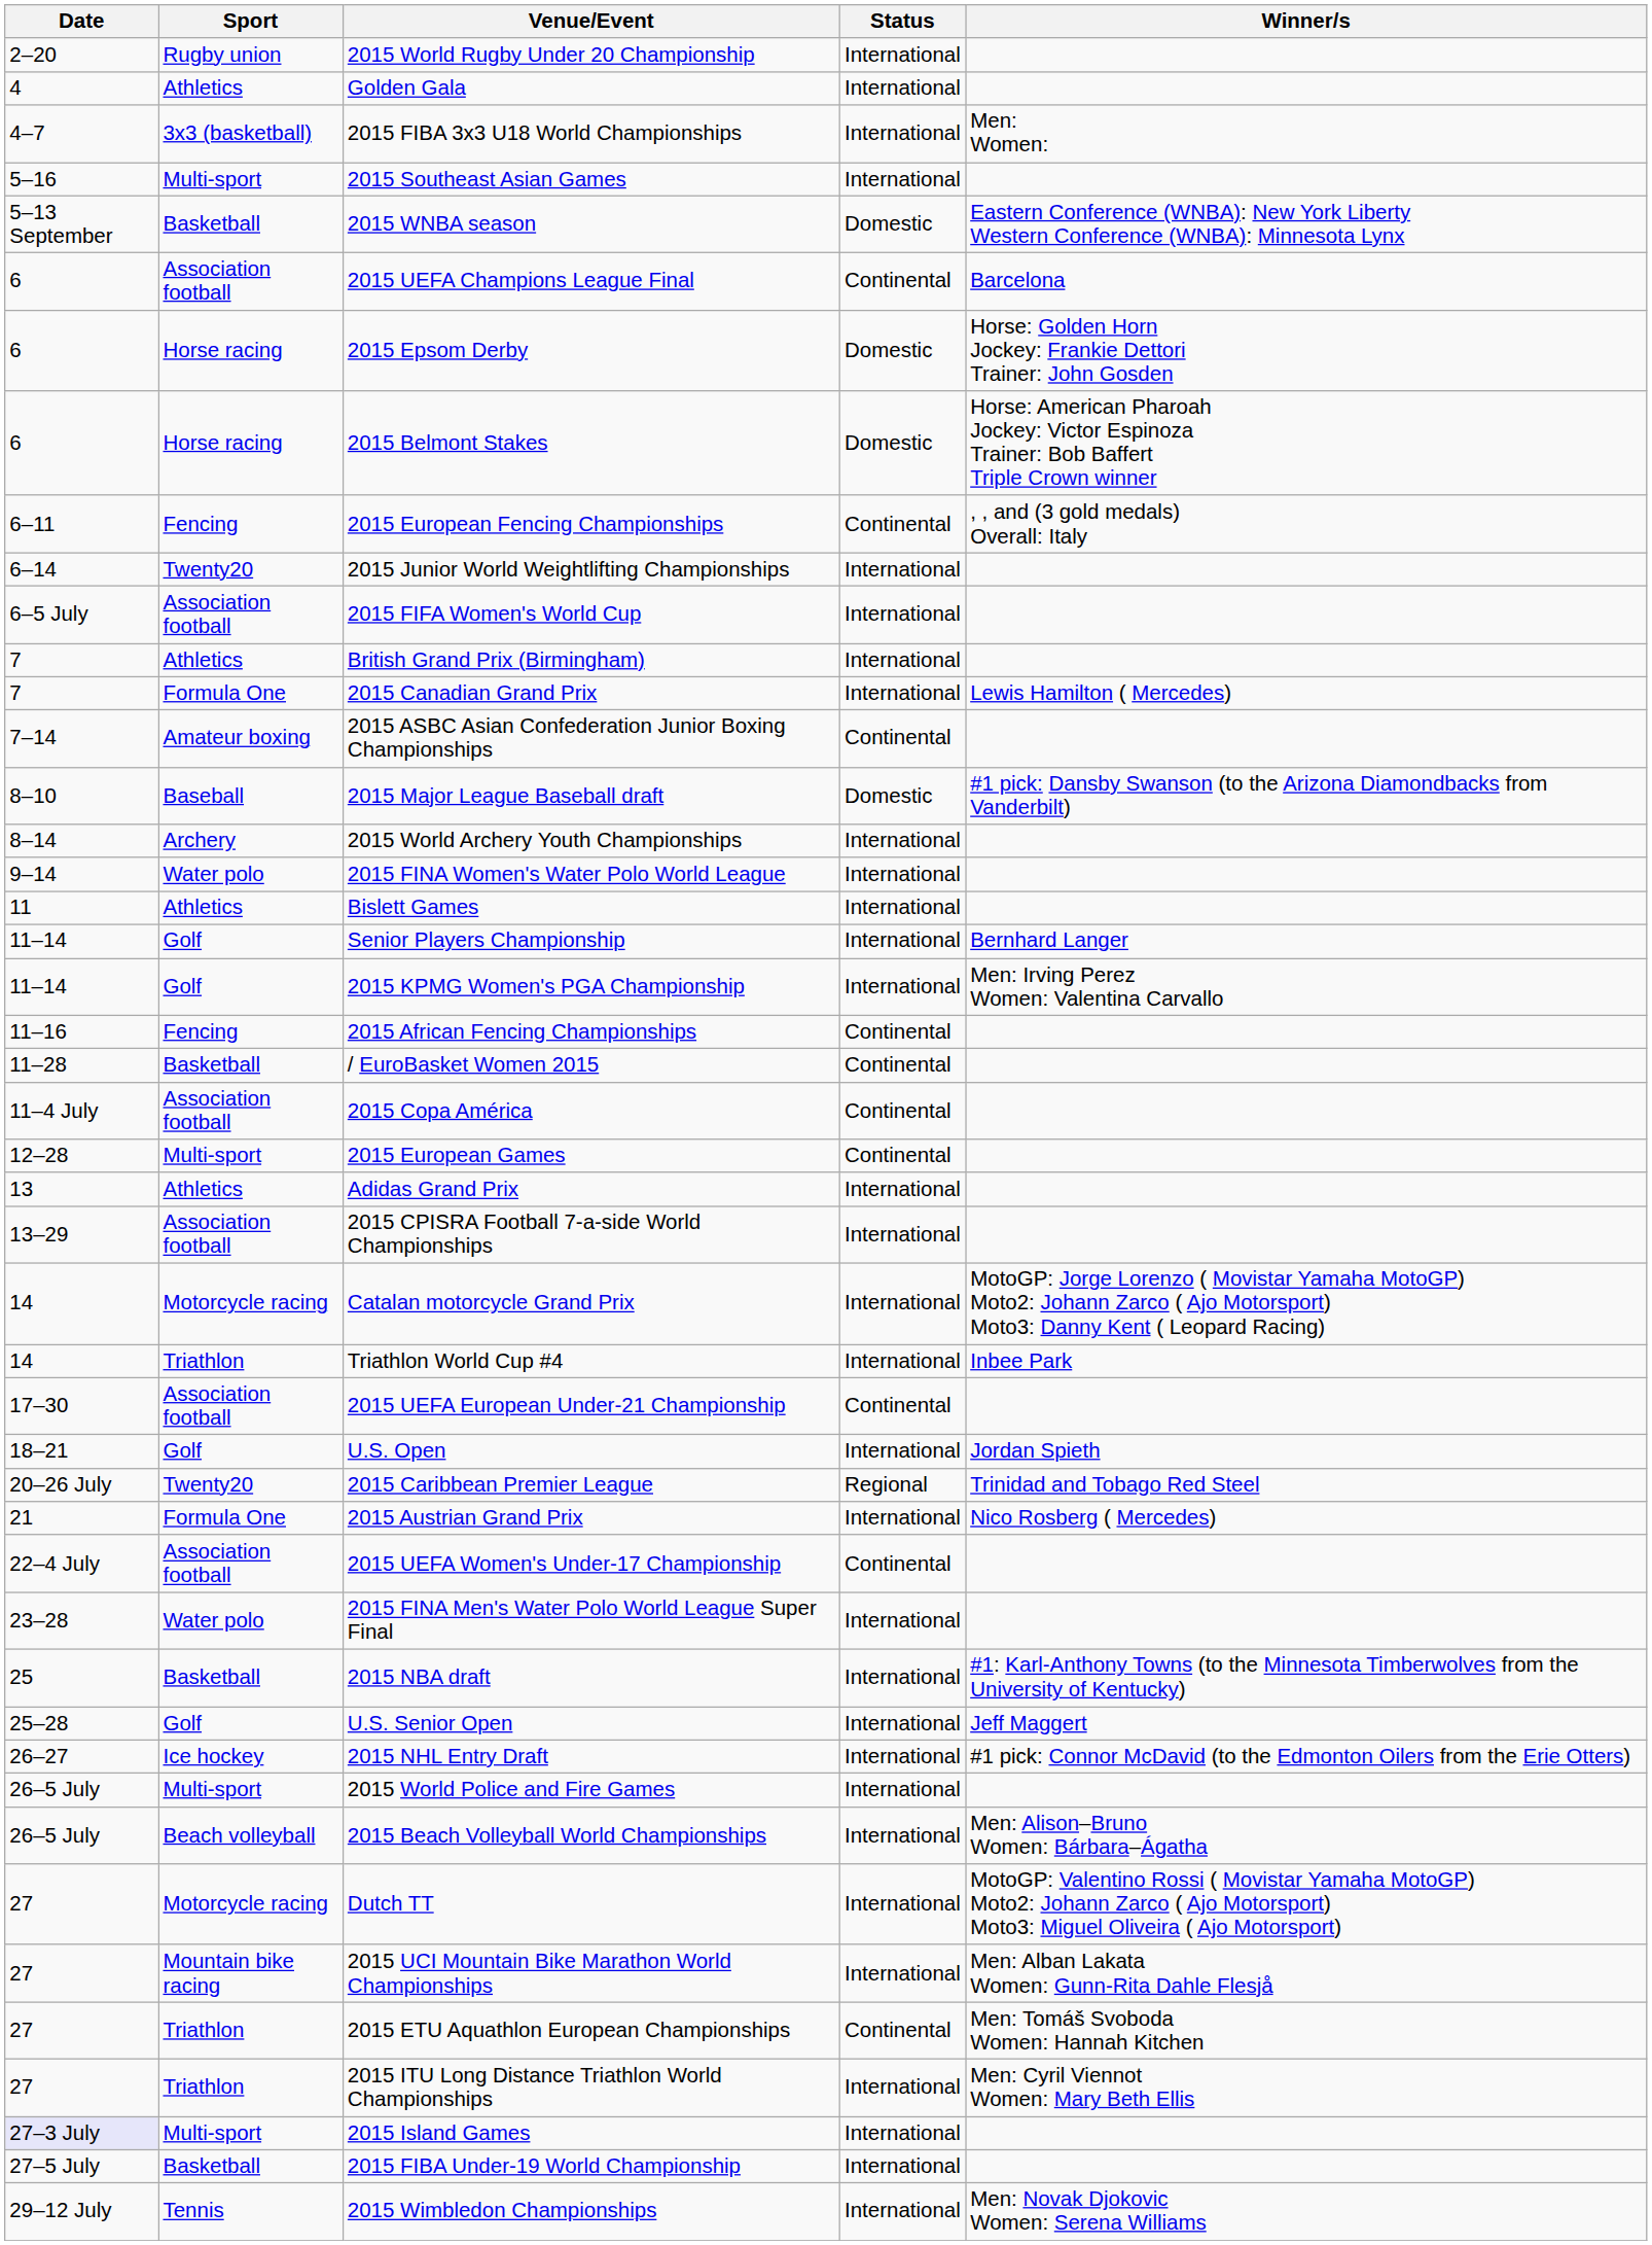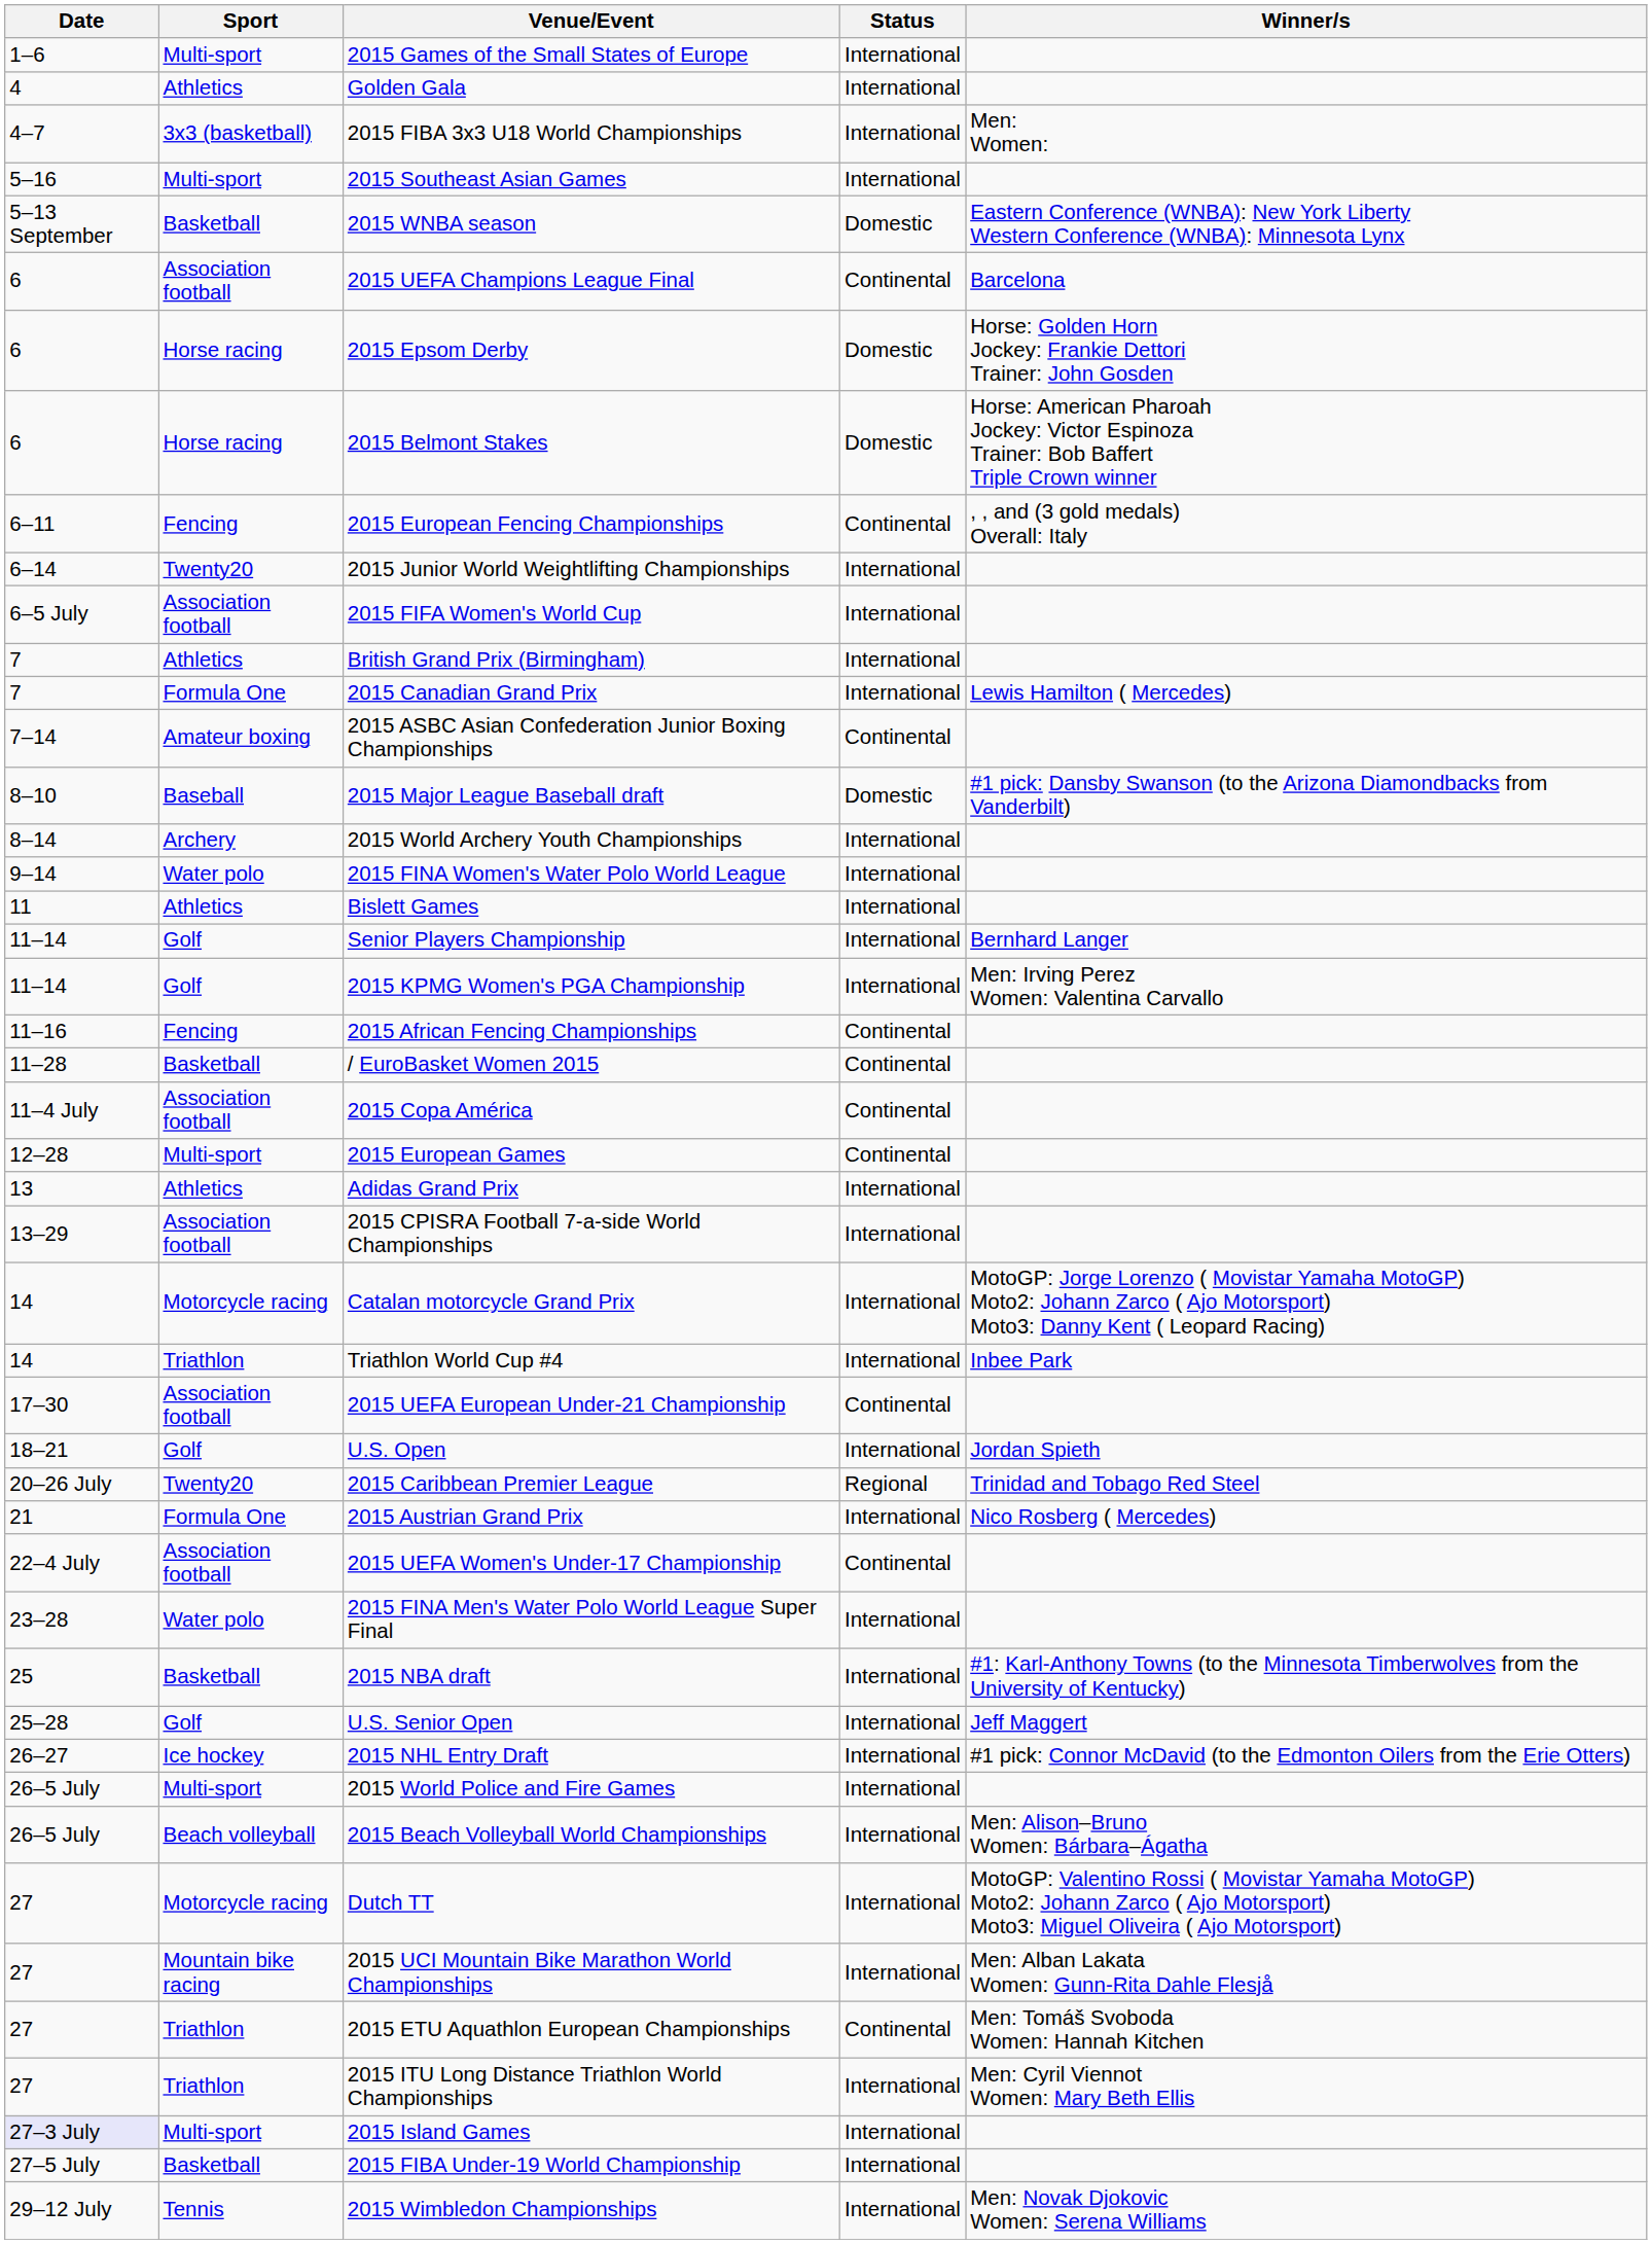+ row: 1–6 | Multi-sport | 2015 Games of the Small States of Europe | International
- row: 2–20 | Rugby union | 2015 World Rugby Under 20 Championship | International
